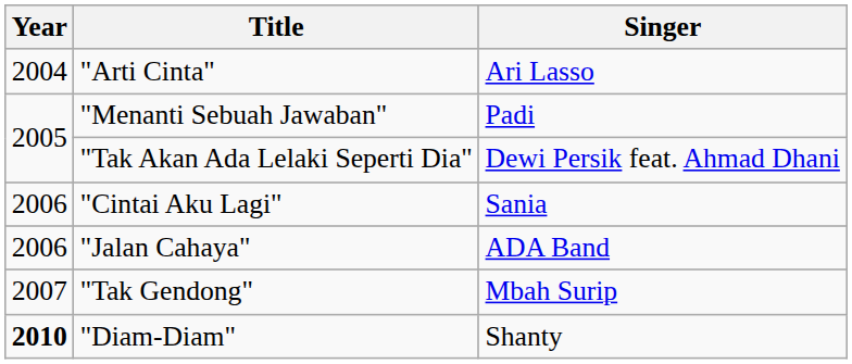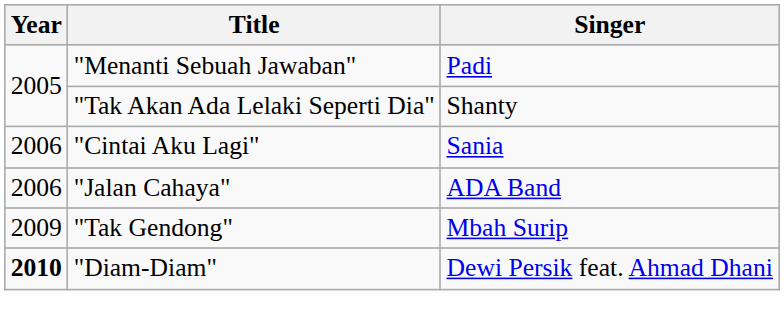- row: 2004 | "Arti Cinta" | Ari Lasso
"Tak Akan Ada Lelaki Seperti Dia" | Singer: Dewi Persik feat. Ahmad Dhani -> Shanty
"Tak Gendong" | Year: 2007 -> 2009
"Diam-Diam" | Singer: Shanty -> Dewi Persik feat. Ahmad Dhani
